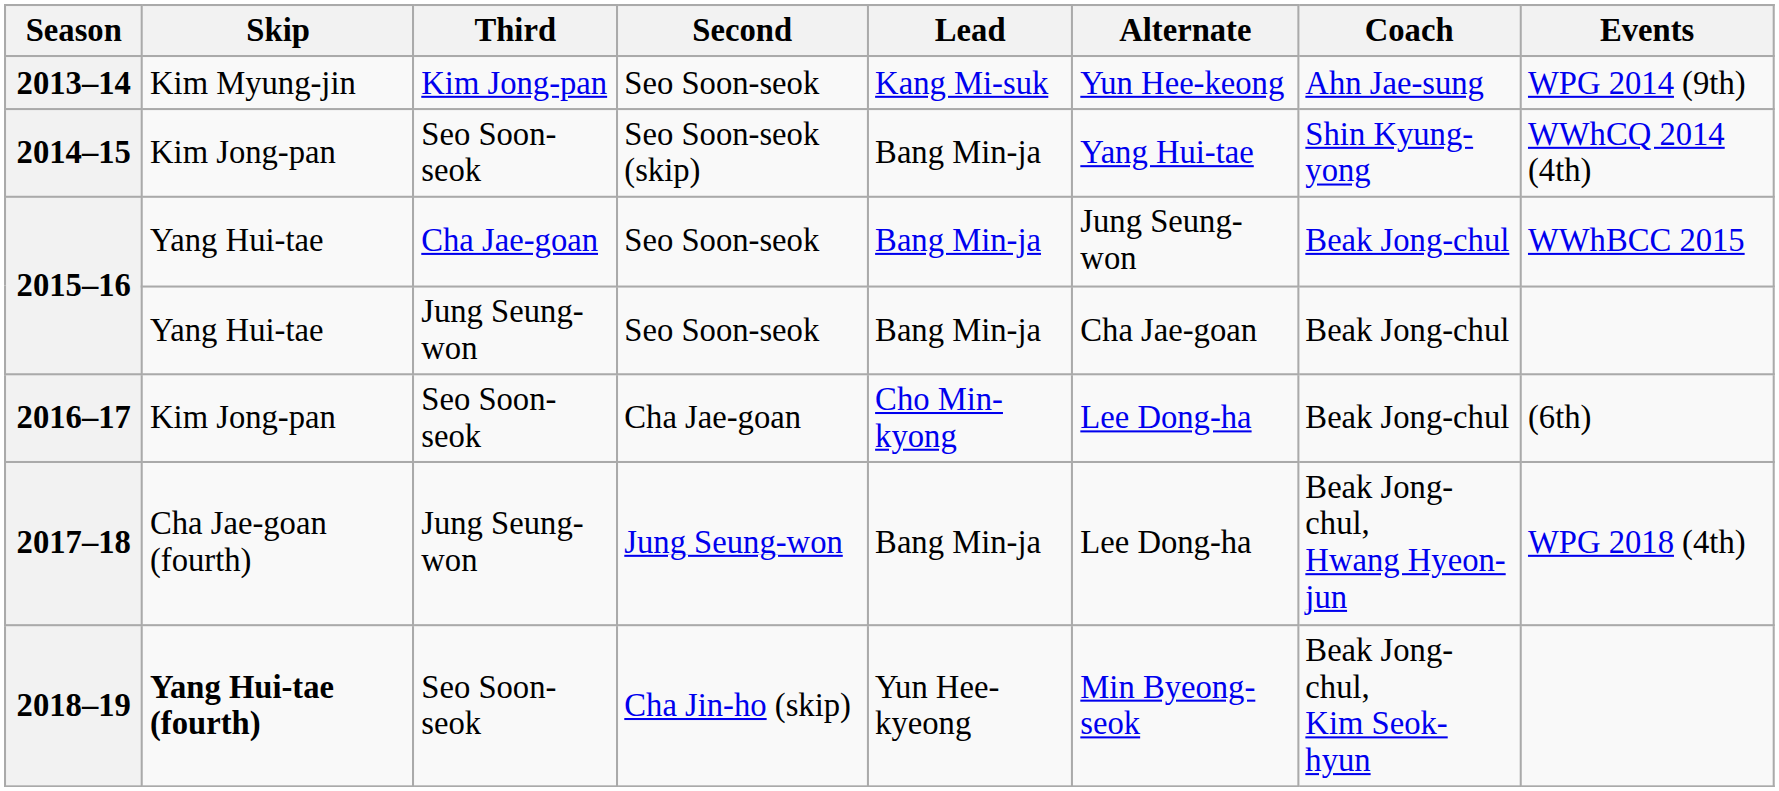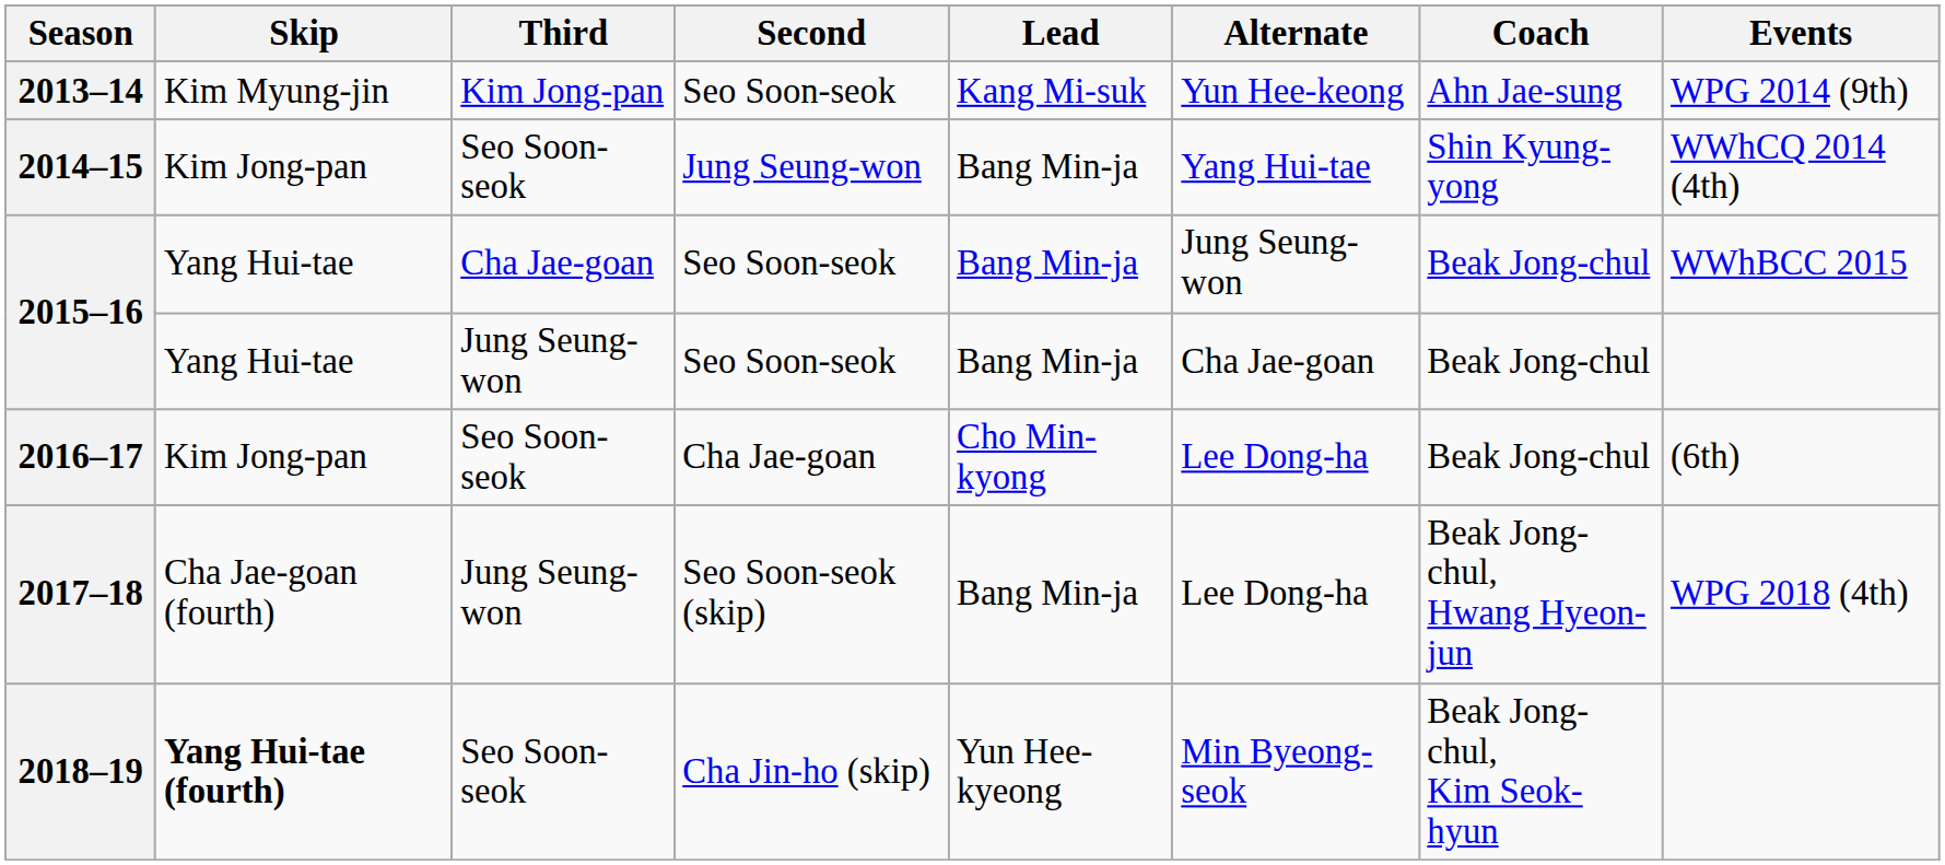2014–15 | Second: Seo Soon-seok (skip) -> Jung Seung-won
2017–18 | Second: Jung Seung-won -> Seo Soon-seok (skip)
